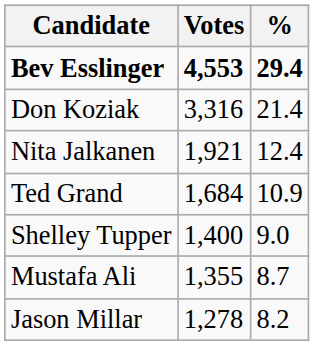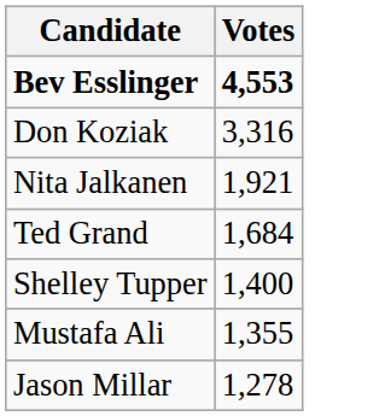- column: % | 29.4 | 21.4 | 12.4 | 10.9 | 9.0 | 8.7 | 8.2
